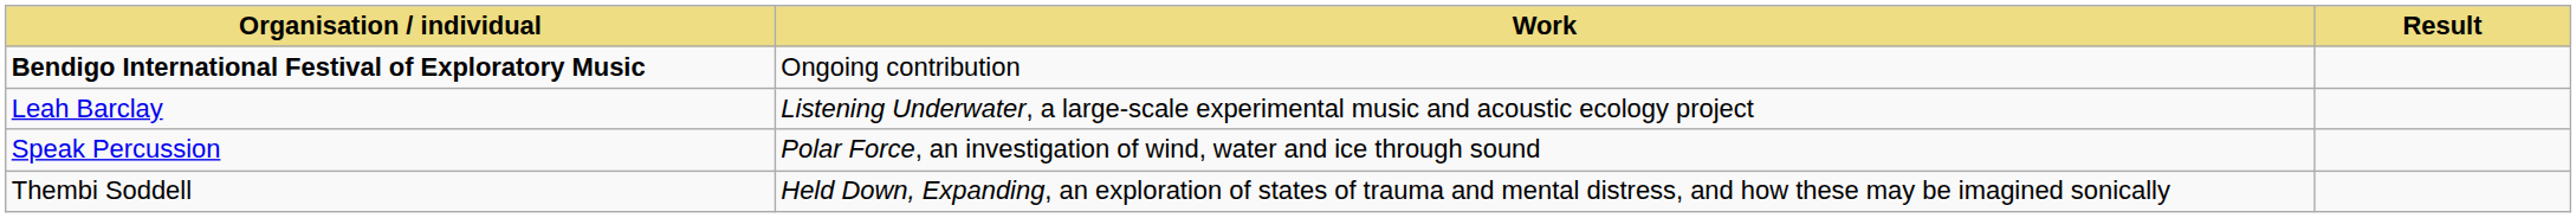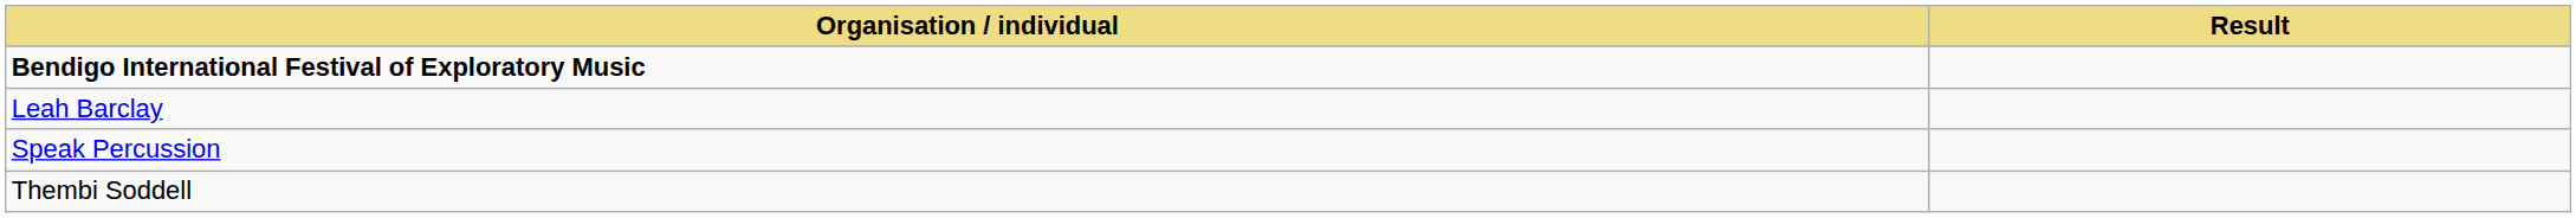- column: Work | Ongoing contribution | Listening Underwater, a large-scale experimental music and acoustic ecology project | Polar Force, an investigation of wind, water and ice through sound | Held Down, Expanding, an exploration of states of trauma and mental distress, and how these may be imagined sonically
